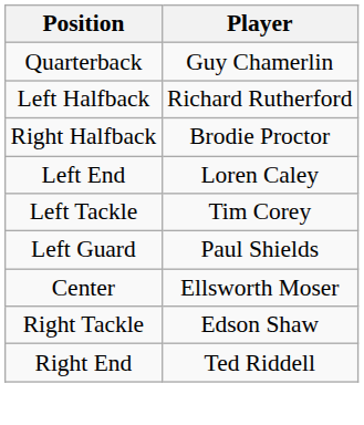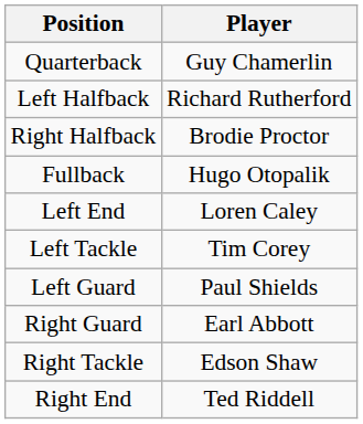+ row: Fullback | Hugo Otopalik
- row: Center | Ellsworth Moser
+ row: Right Guard | Earl Abbott
